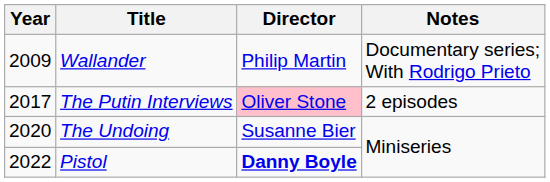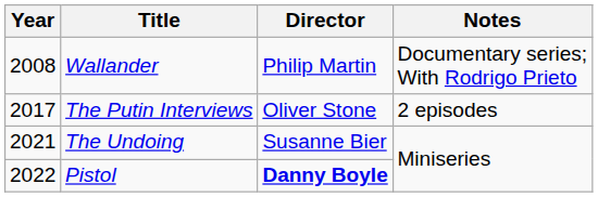Wallander | Year: 2009 -> 2008
The Putin Interviews | Director: pink background -> no background
The Undoing | Year: 2020 -> 2021
